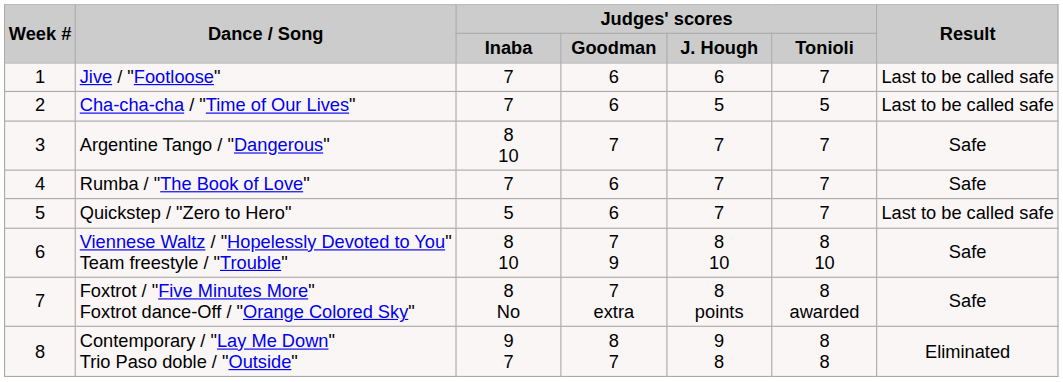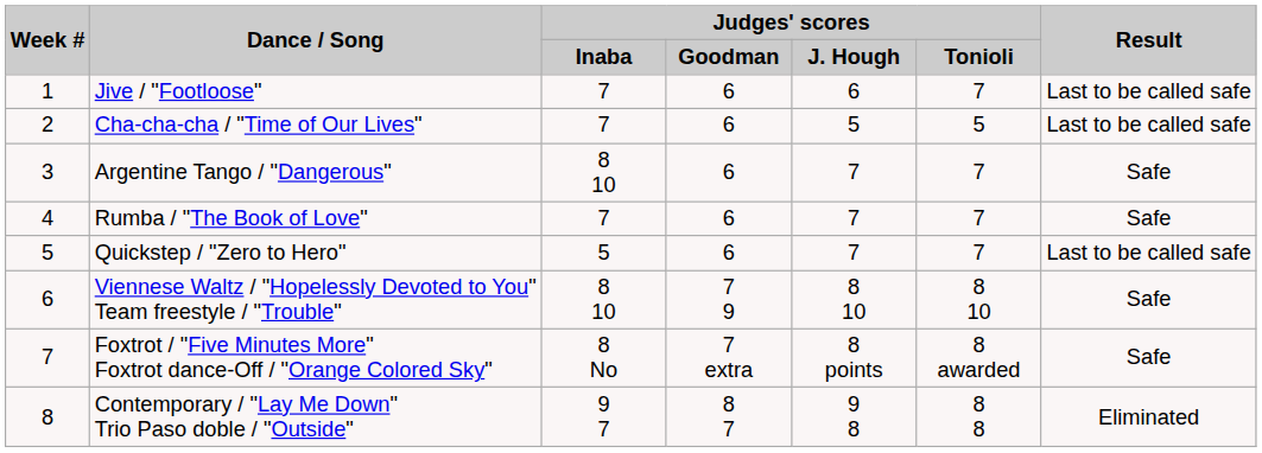Argentine Tango / "Dangerous" | Judges' scores / Goodman: 7 -> 6
